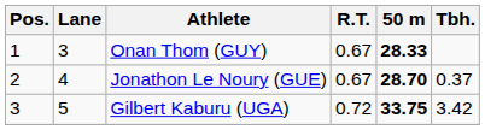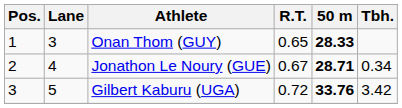Onan Thom (GUY) | R.T.: 0.67 -> 0.65
Jonathon Le Noury (GUE) | 50 m: 28.70 -> 28.71
Jonathon Le Noury (GUE) | Tbh.: 0.37 -> 0.34
Gilbert Kaburu (UGA) | 50 m: 33.75 -> 33.76
